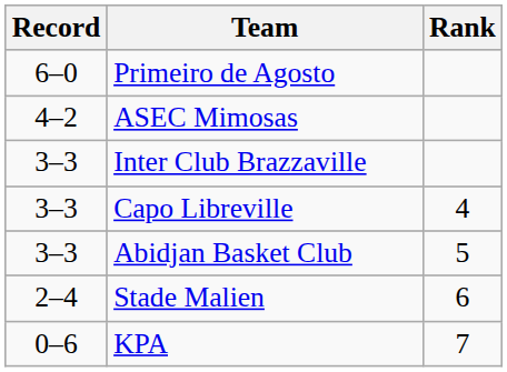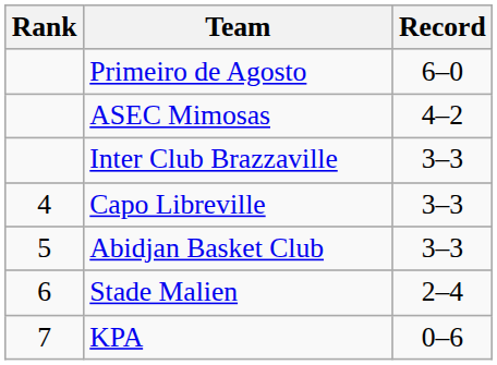columns swapped: Rank <-> Record
